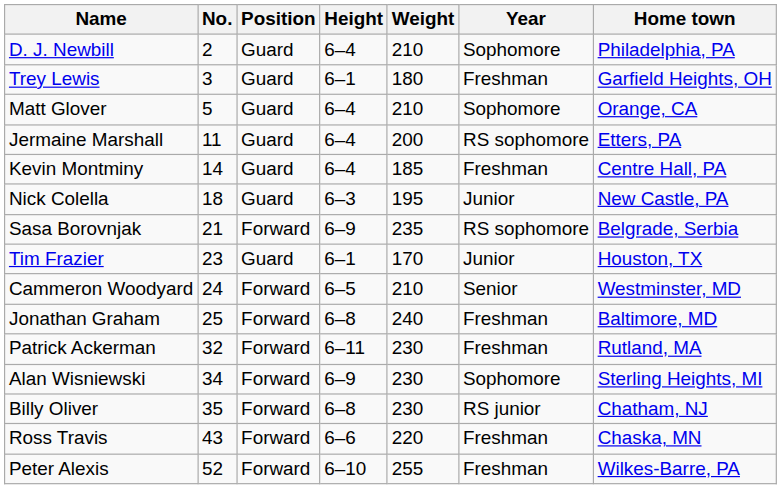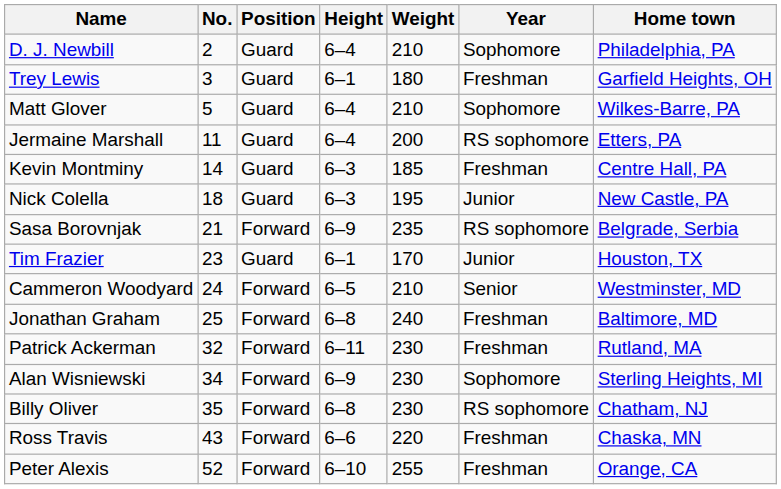Matt Glover | Home town: Orange, CA -> Wilkes-Barre, PA
Kevin Montminy | Height: 6–4 -> 6–3
Billy Oliver | Year: RS junior -> RS sophomore
Peter Alexis | Home town: Wilkes-Barre, PA -> Orange, CA
